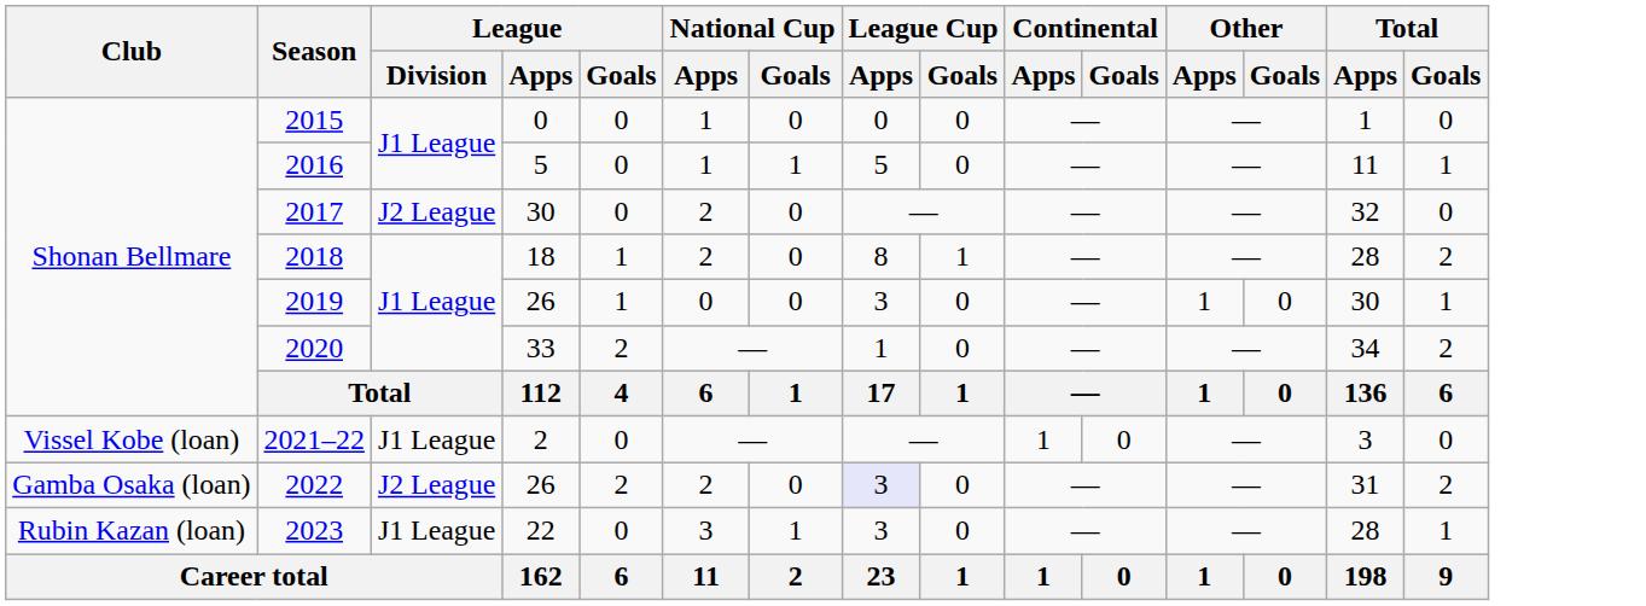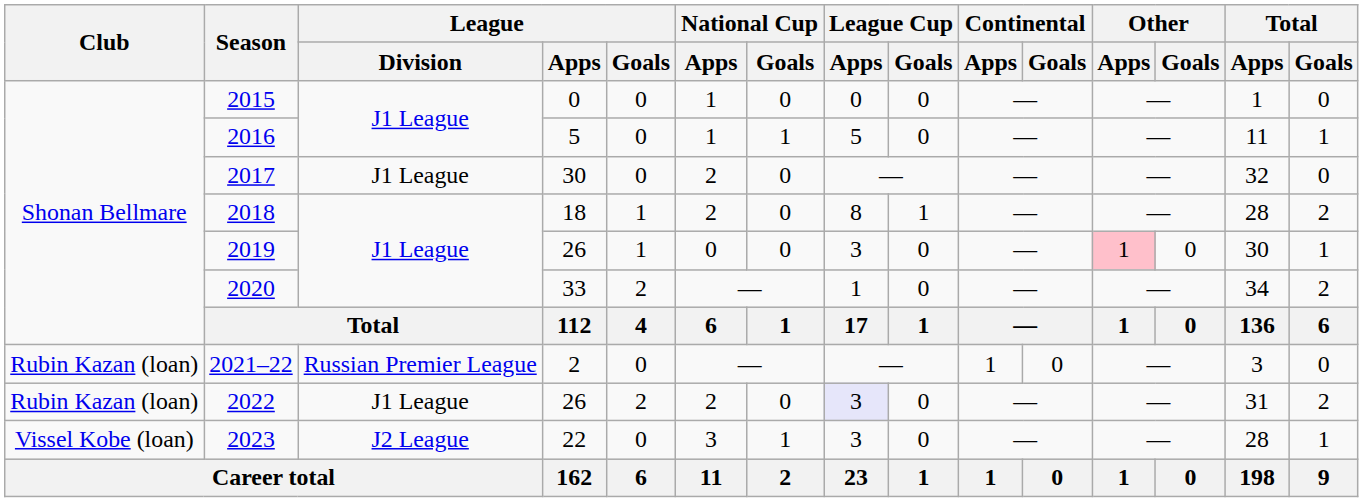2017 | League / Division: J2 League -> J1 League
2019 | Other / Apps: no background -> pink background
2021–22 | Club: Vissel Kobe (loan) -> Rubin Kazan (loan)
2021–22 | League / Division: J1 League -> Russian Premier League
2022 | Club: Gamba Osaka (loan) -> Rubin Kazan (loan)
2022 | League / Division: J2 League -> J1 League
2023 | Club: Rubin Kazan (loan) -> Vissel Kobe (loan)
2023 | League / Division: J1 League -> J2 League
